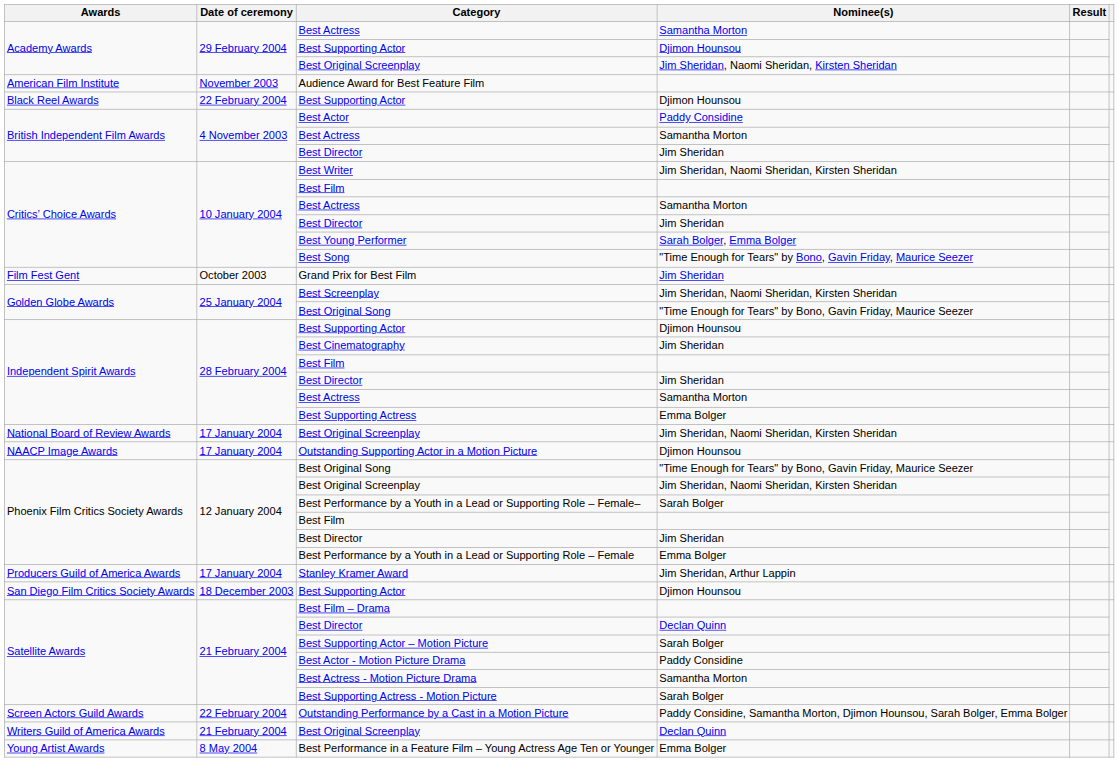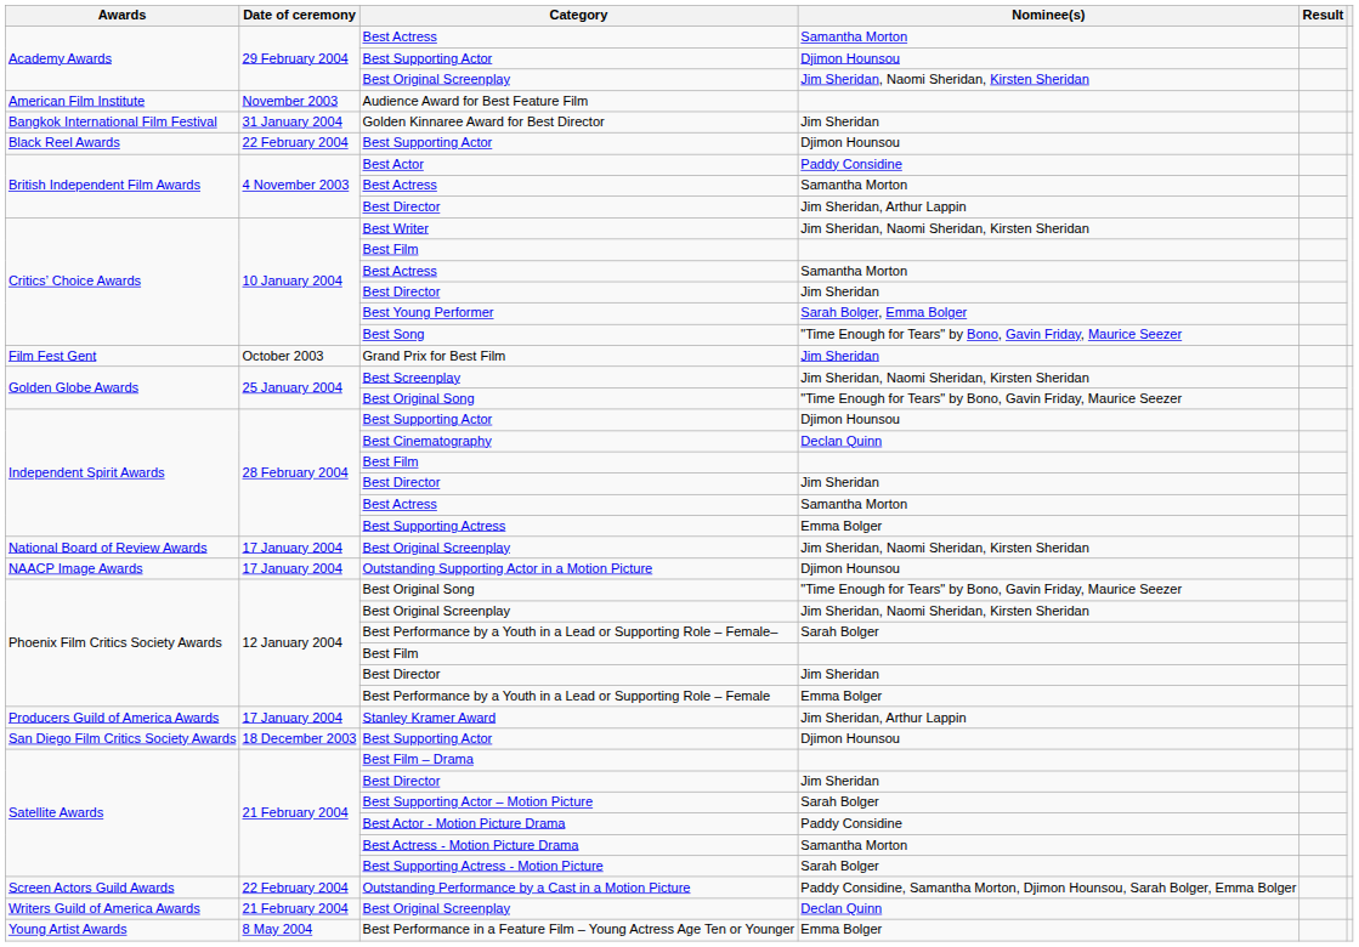+ row: Bangkok International Film Festival | 31 January 2004 | Golden Kinnaree Award for Best Director | Jim Sheridan
British Independent Film Awards / Best Director | Nominee(s): Jim Sheridan -> Jim Sheridan, Arthur Lappin
Best Cinematography | Nominee(s): Jim Sheridan -> Declan Quinn
Satellite Awards / Best Director | Nominee(s): Declan Quinn -> Jim Sheridan
